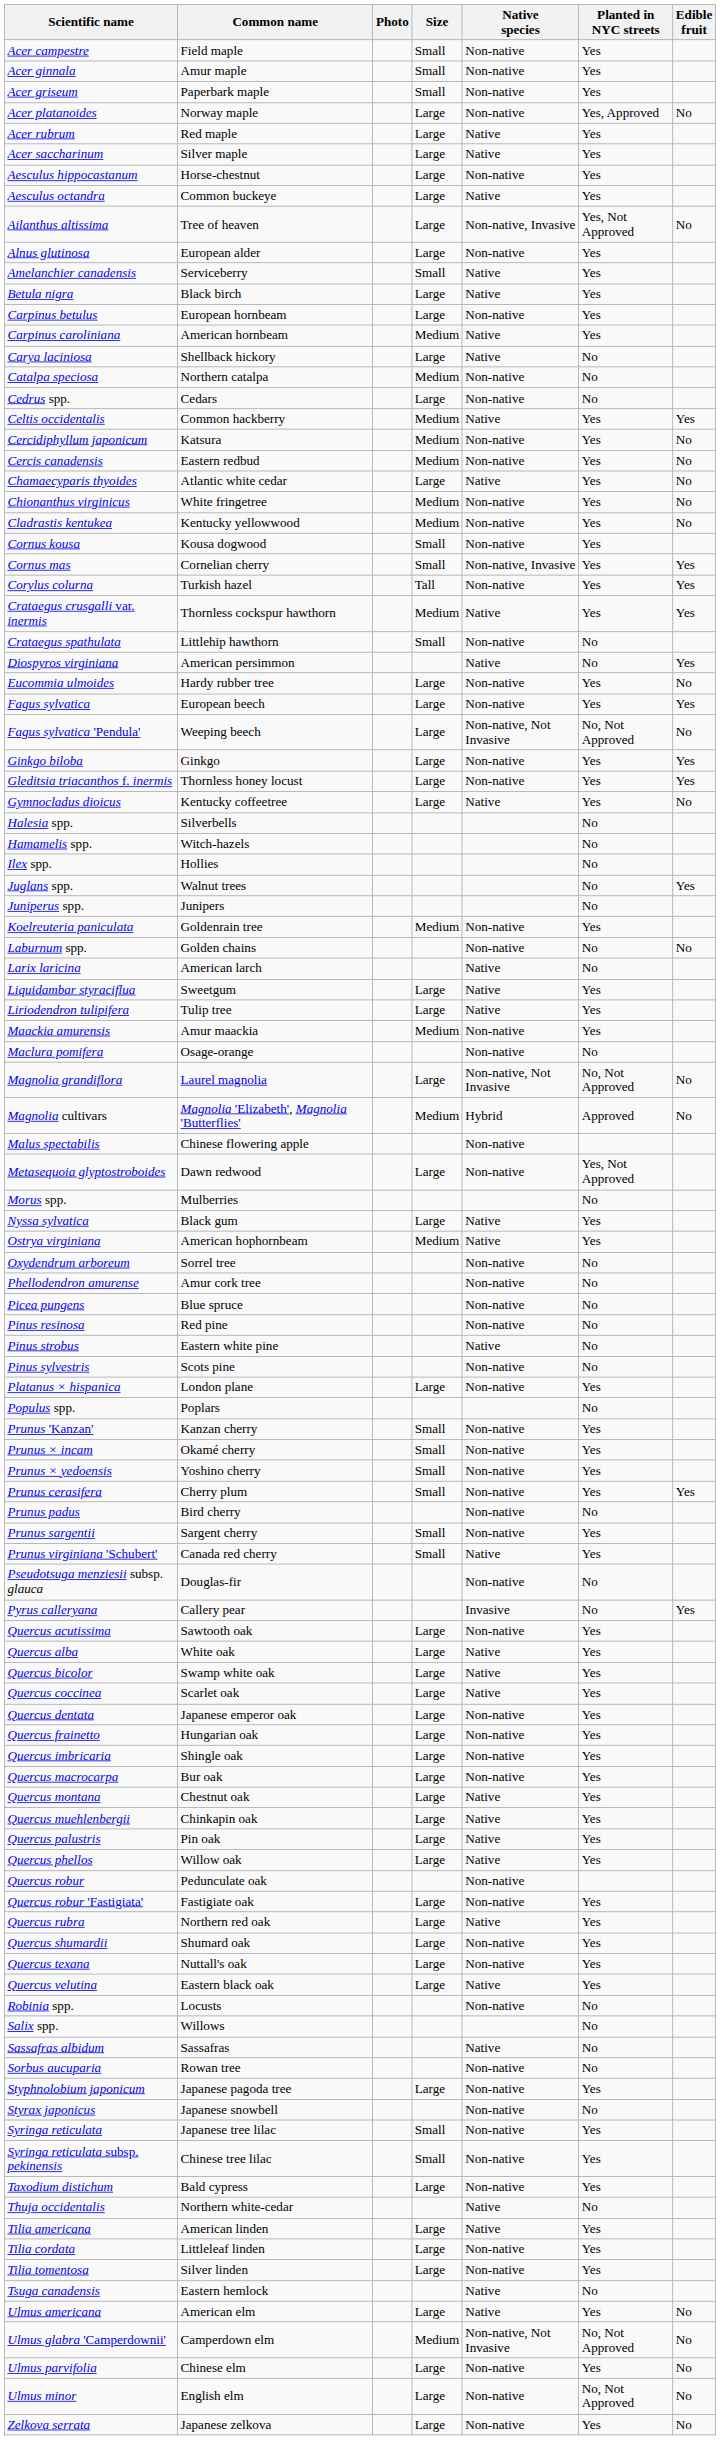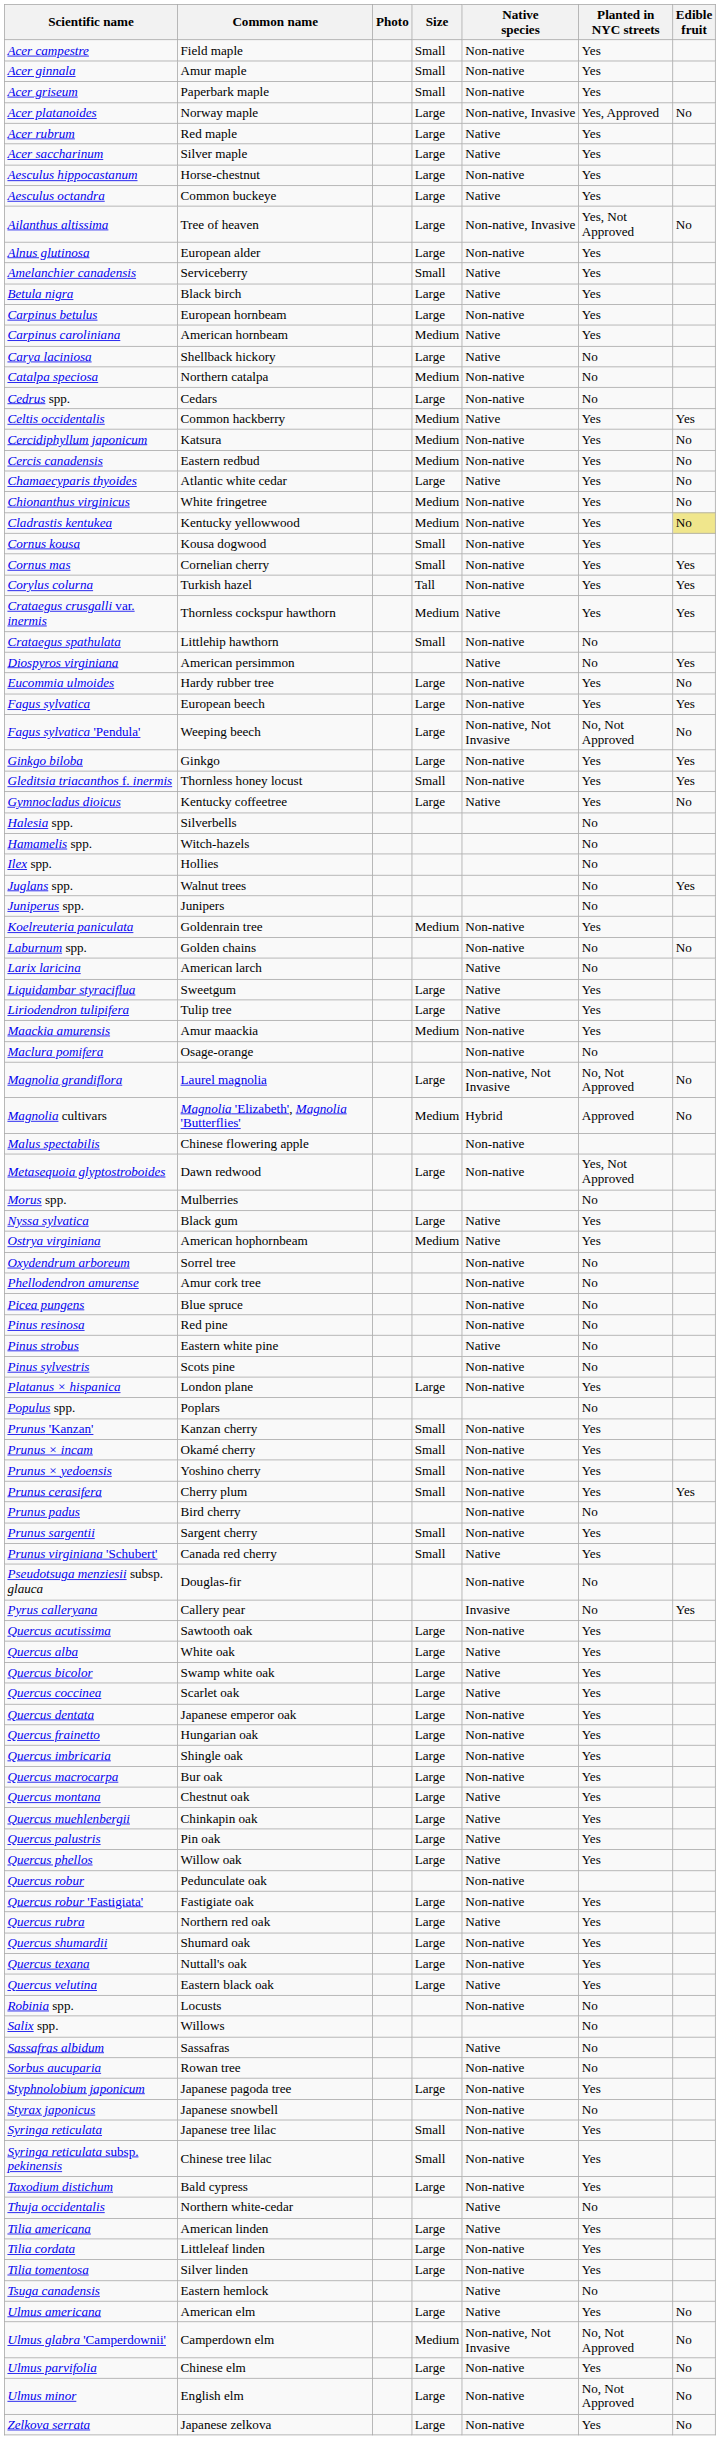Acer platanoides | Native species: Non-native -> Non-native, Invasive
Cladrastis kentukea | Edible fruit: no background -> khaki background
Cornus mas | Native species: Non-native, Invasive -> Non-native
Gleditsia triacanthos f. inermis | Size: Large -> Small
